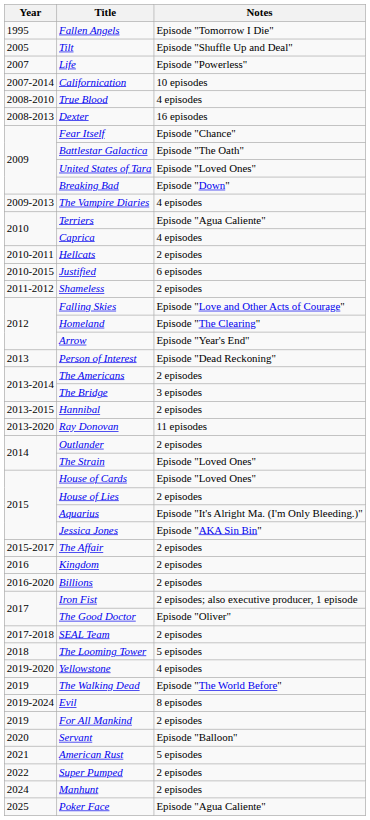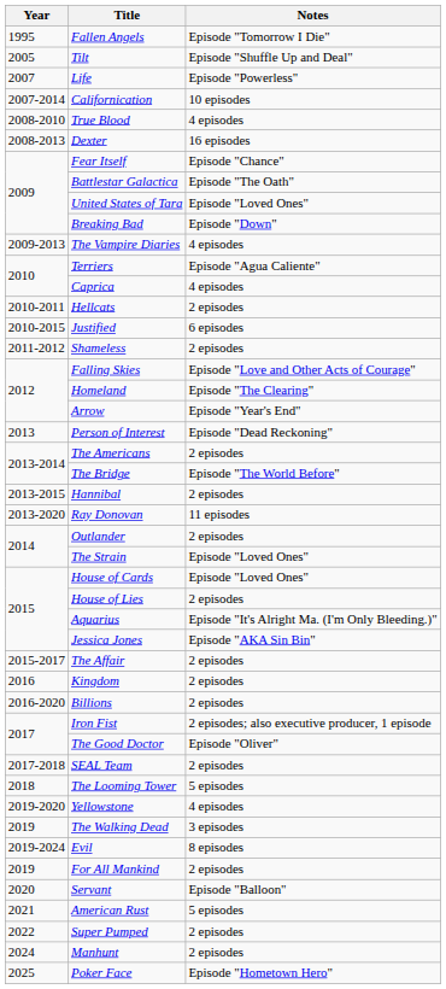The Bridge | Notes: 3 episodes -> Episode "The World Before"
The Walking Dead | Notes: Episode "The World Before" -> 3 episodes
Poker Face | Notes: Episode "Agua Caliente" -> Episode "Hometown Hero"
